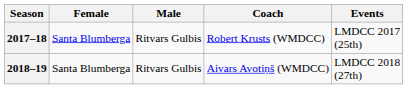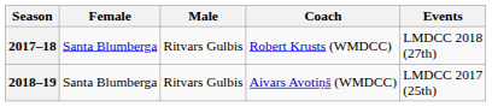2017–18 | Events: LMDCC 2017 (25th) -> LMDCC 2018 (27th)
2018–19 | Events: LMDCC 2018 (27th) -> LMDCC 2017 (25th)
